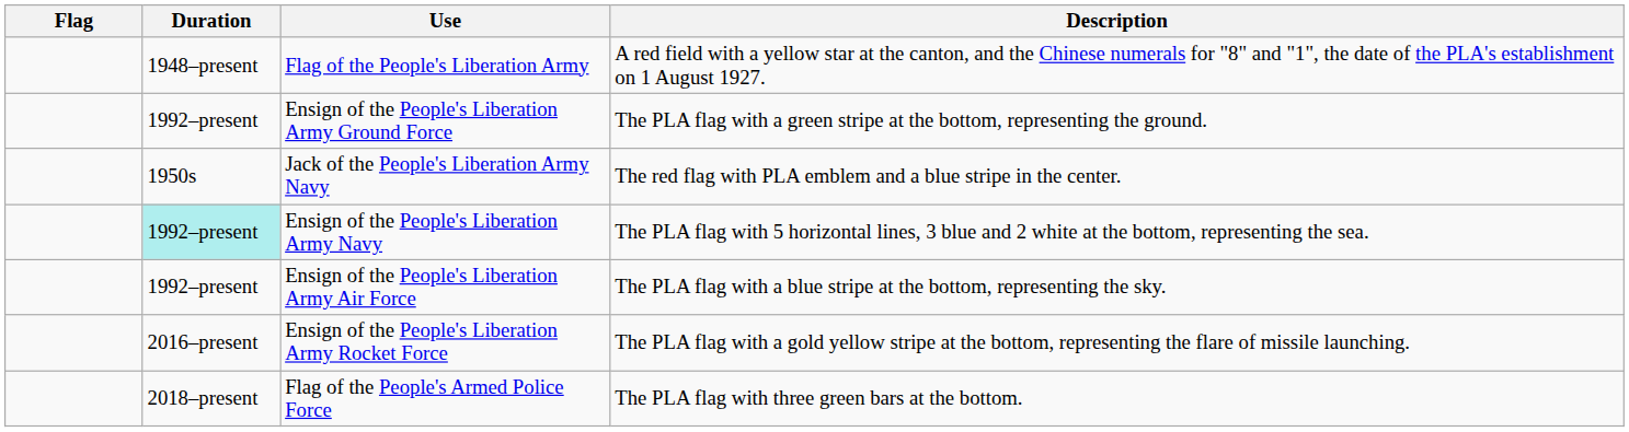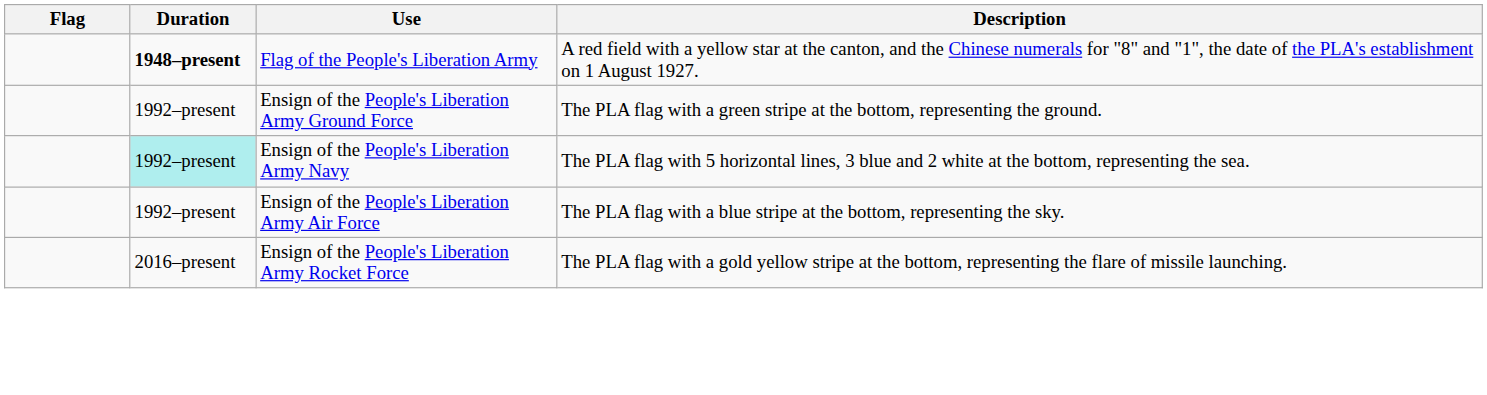Flag of the People's Liberation Army | Duration: normal -> bold
- row: 1950s | Jack of the People's Liberation Army Navy | The red flag with PLA emblem and a blue stripe in the center.
- row: 2018–present | Flag of the People's Armed Police Force | The PLA flag with three green bars at the bottom.
